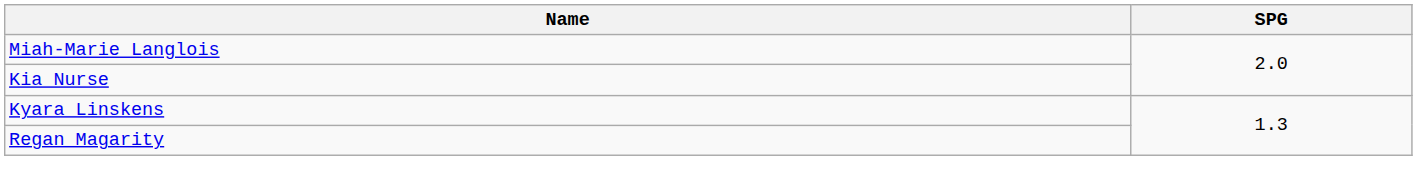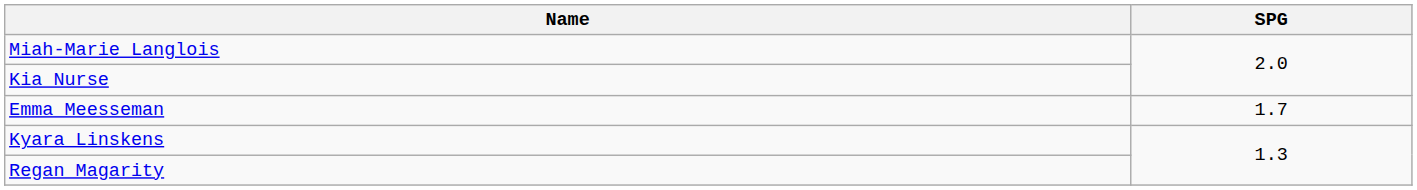+ row: Emma Meesseman | 1.7
